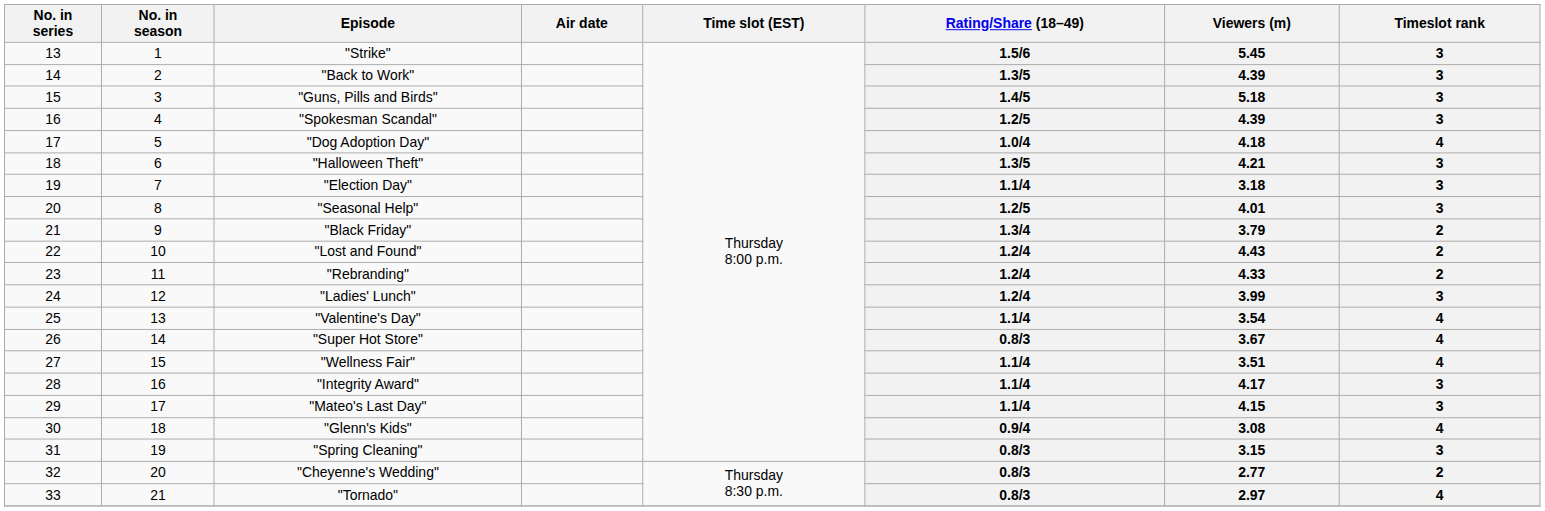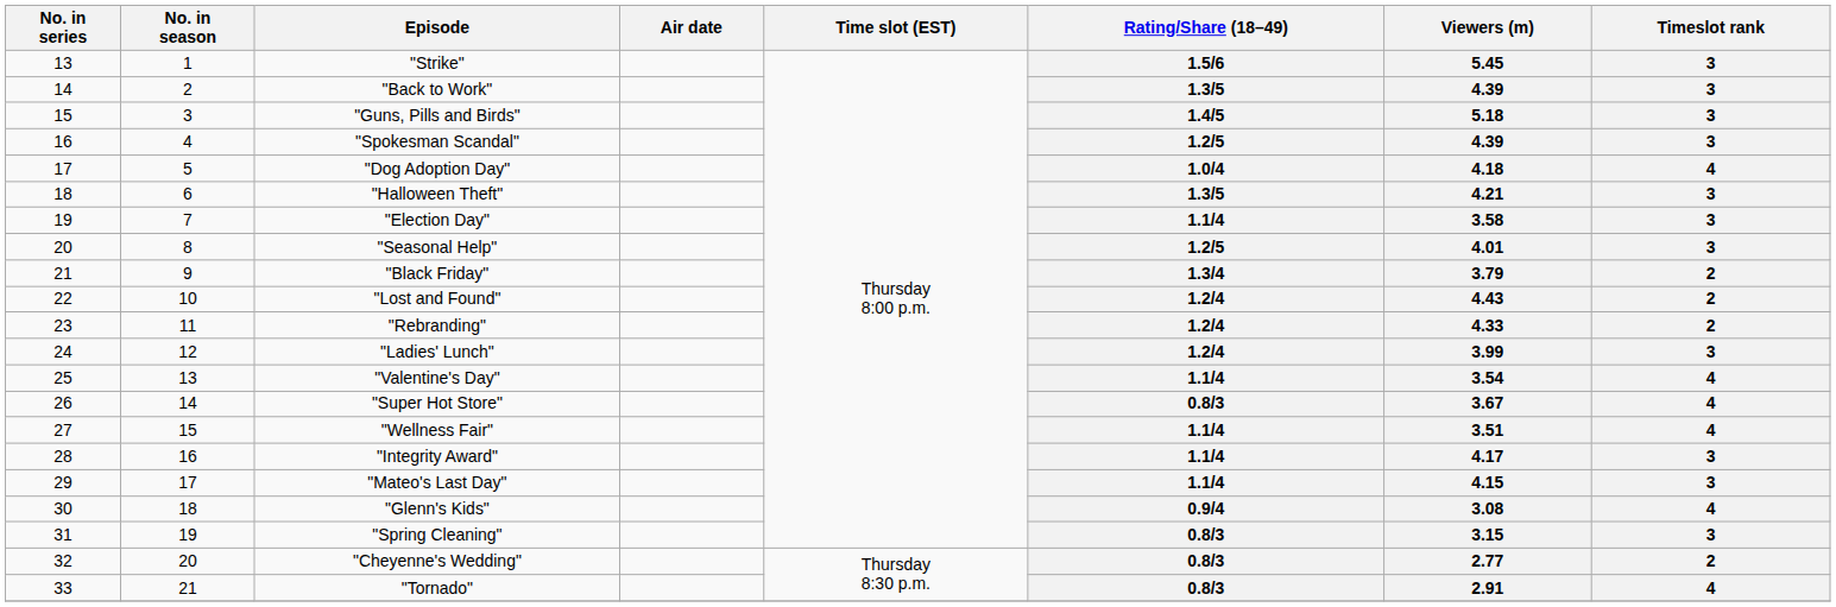"Election Day" | Viewers (m): 3.18 -> 3.58
"Tornado" | Viewers (m): 2.97 -> 2.91
